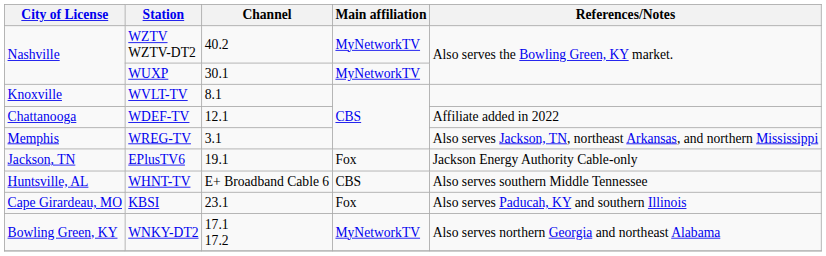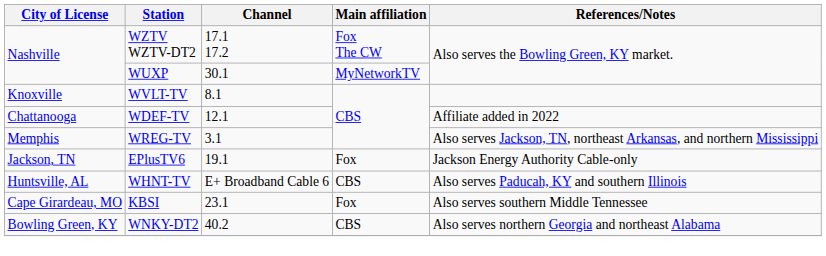WZTV WZTV-DT2 | Channel: 40.2 -> 17.1 17.2
WZTV WZTV-DT2 | Main affiliation: MyNetworkTV -> Fox The CW
WHNT-TV | References/Notes: Also serves southern Middle Tennessee -> Also serves Paducah, KY and southern Illinois
KBSI | References/Notes: Also serves Paducah, KY and southern Illinois -> Also serves southern Middle Tennessee
WNKY-DT2 | Channel: 17.1 17.2 -> 40.2
WNKY-DT2 | Main affiliation: MyNetworkTV -> CBS
